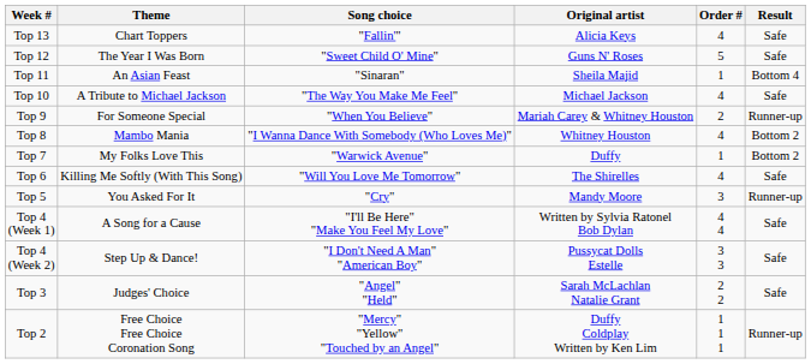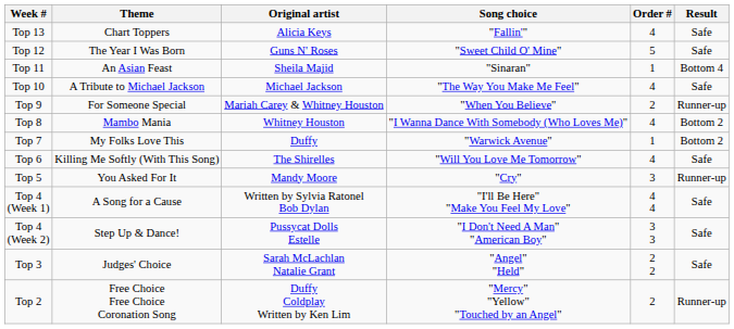columns swapped: Song choice <-> Original artist
Top 2 | Order #: 1 1 1 -> 2
